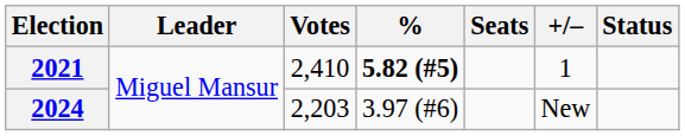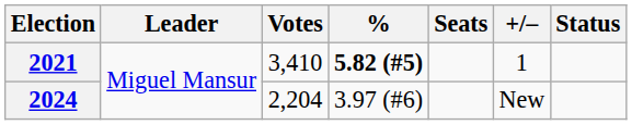2021 | Votes: 2,410 -> 3,410
2024 | Votes: 2,203 -> 2,204
